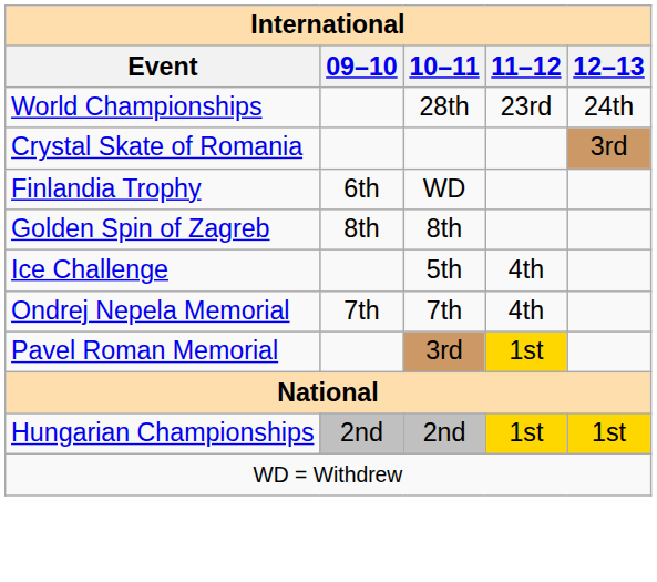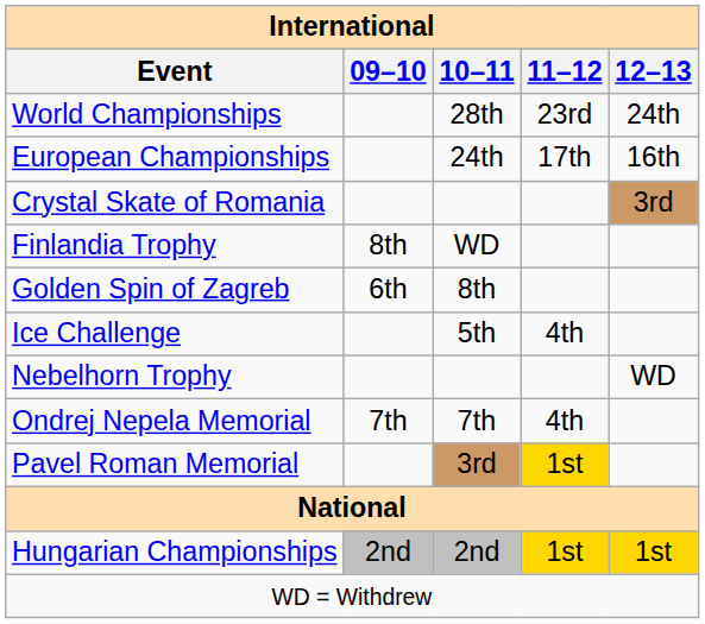+ row: European Championships | 24th | 17th | 16th
Finlandia Trophy | 09–10: 6th -> 8th
Golden Spin of Zagreb | 09–10: 8th -> 6th
+ row: Nebelhorn Trophy | WD
